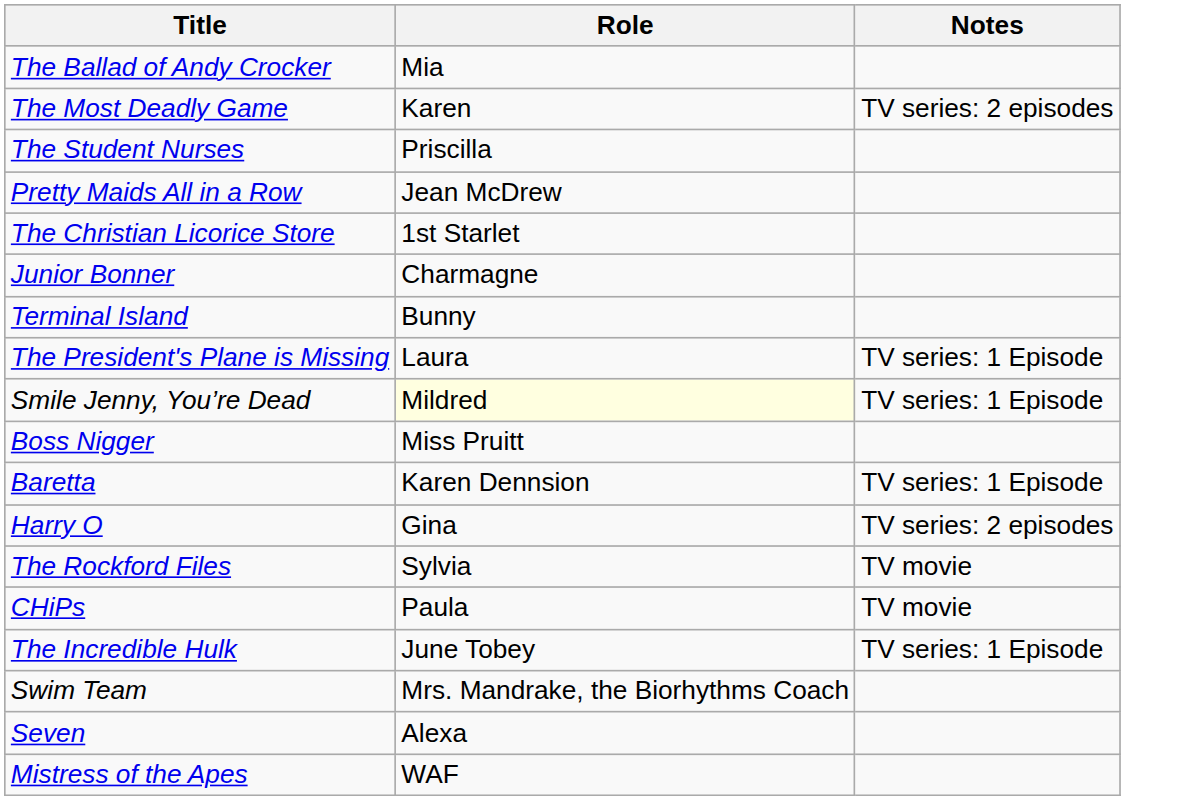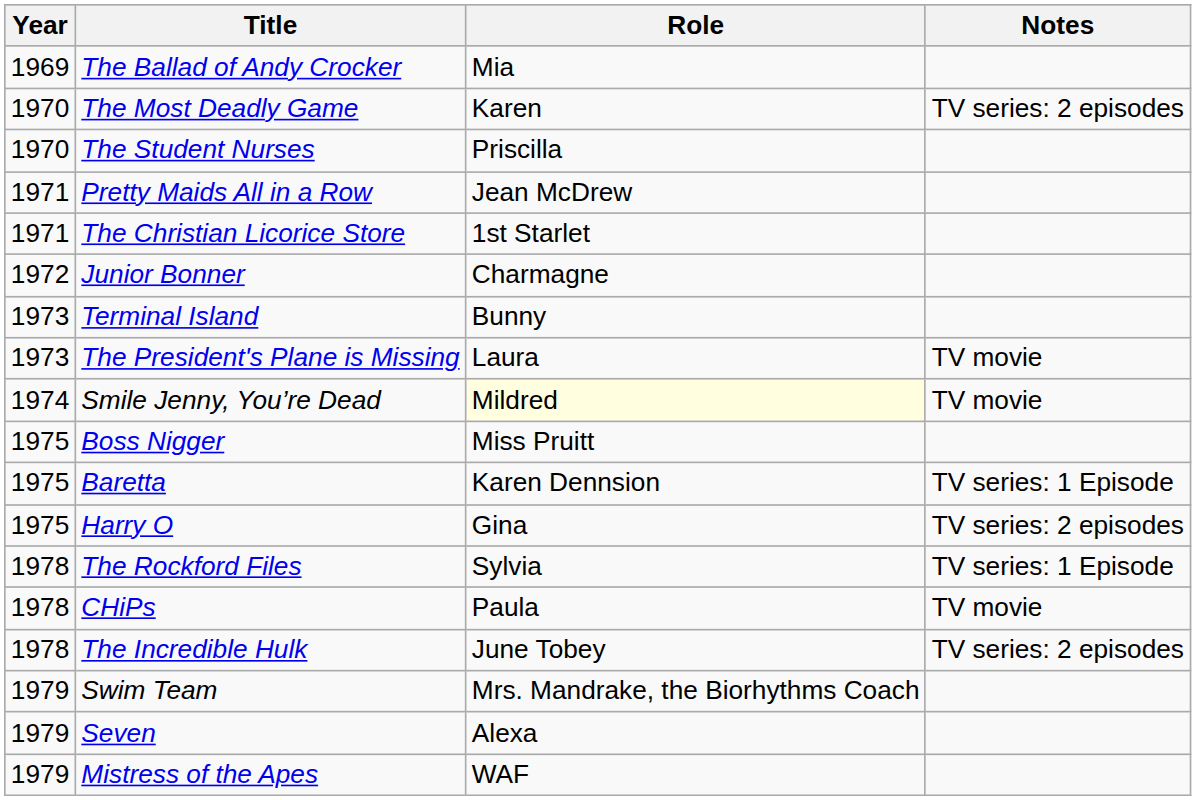+ column: Year | 1969 | 1970 | 1970 | 1971 | 1971 | 1972 | 1973 | 1973 | 1974 | 1975 | 1975 | 1975 | 1978 | 1978 | 1978 | 1979 | 1979 | 1979
The President's Plane is Missing | Notes: TV series: 1 Episode -> TV movie
Smile Jenny, You’re Dead | Notes: TV series: 1 Episode -> TV movie
The Rockford Files | Notes: TV movie -> TV series: 1 Episode
The Incredible Hulk | Notes: TV series: 1 Episode -> TV series: 2 episodes
